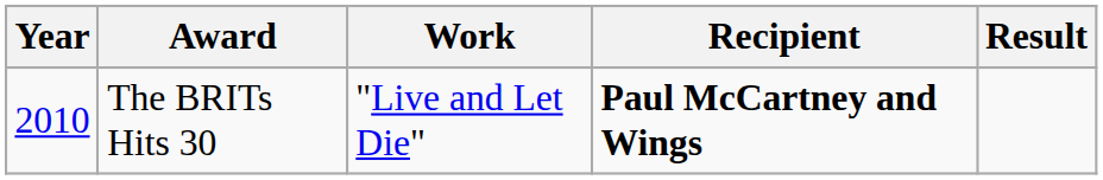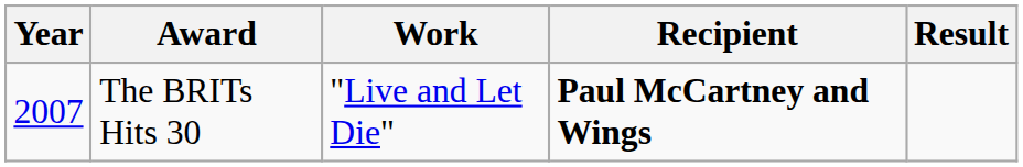The BRITs Hits 30 | Year: 2010 -> 2007
